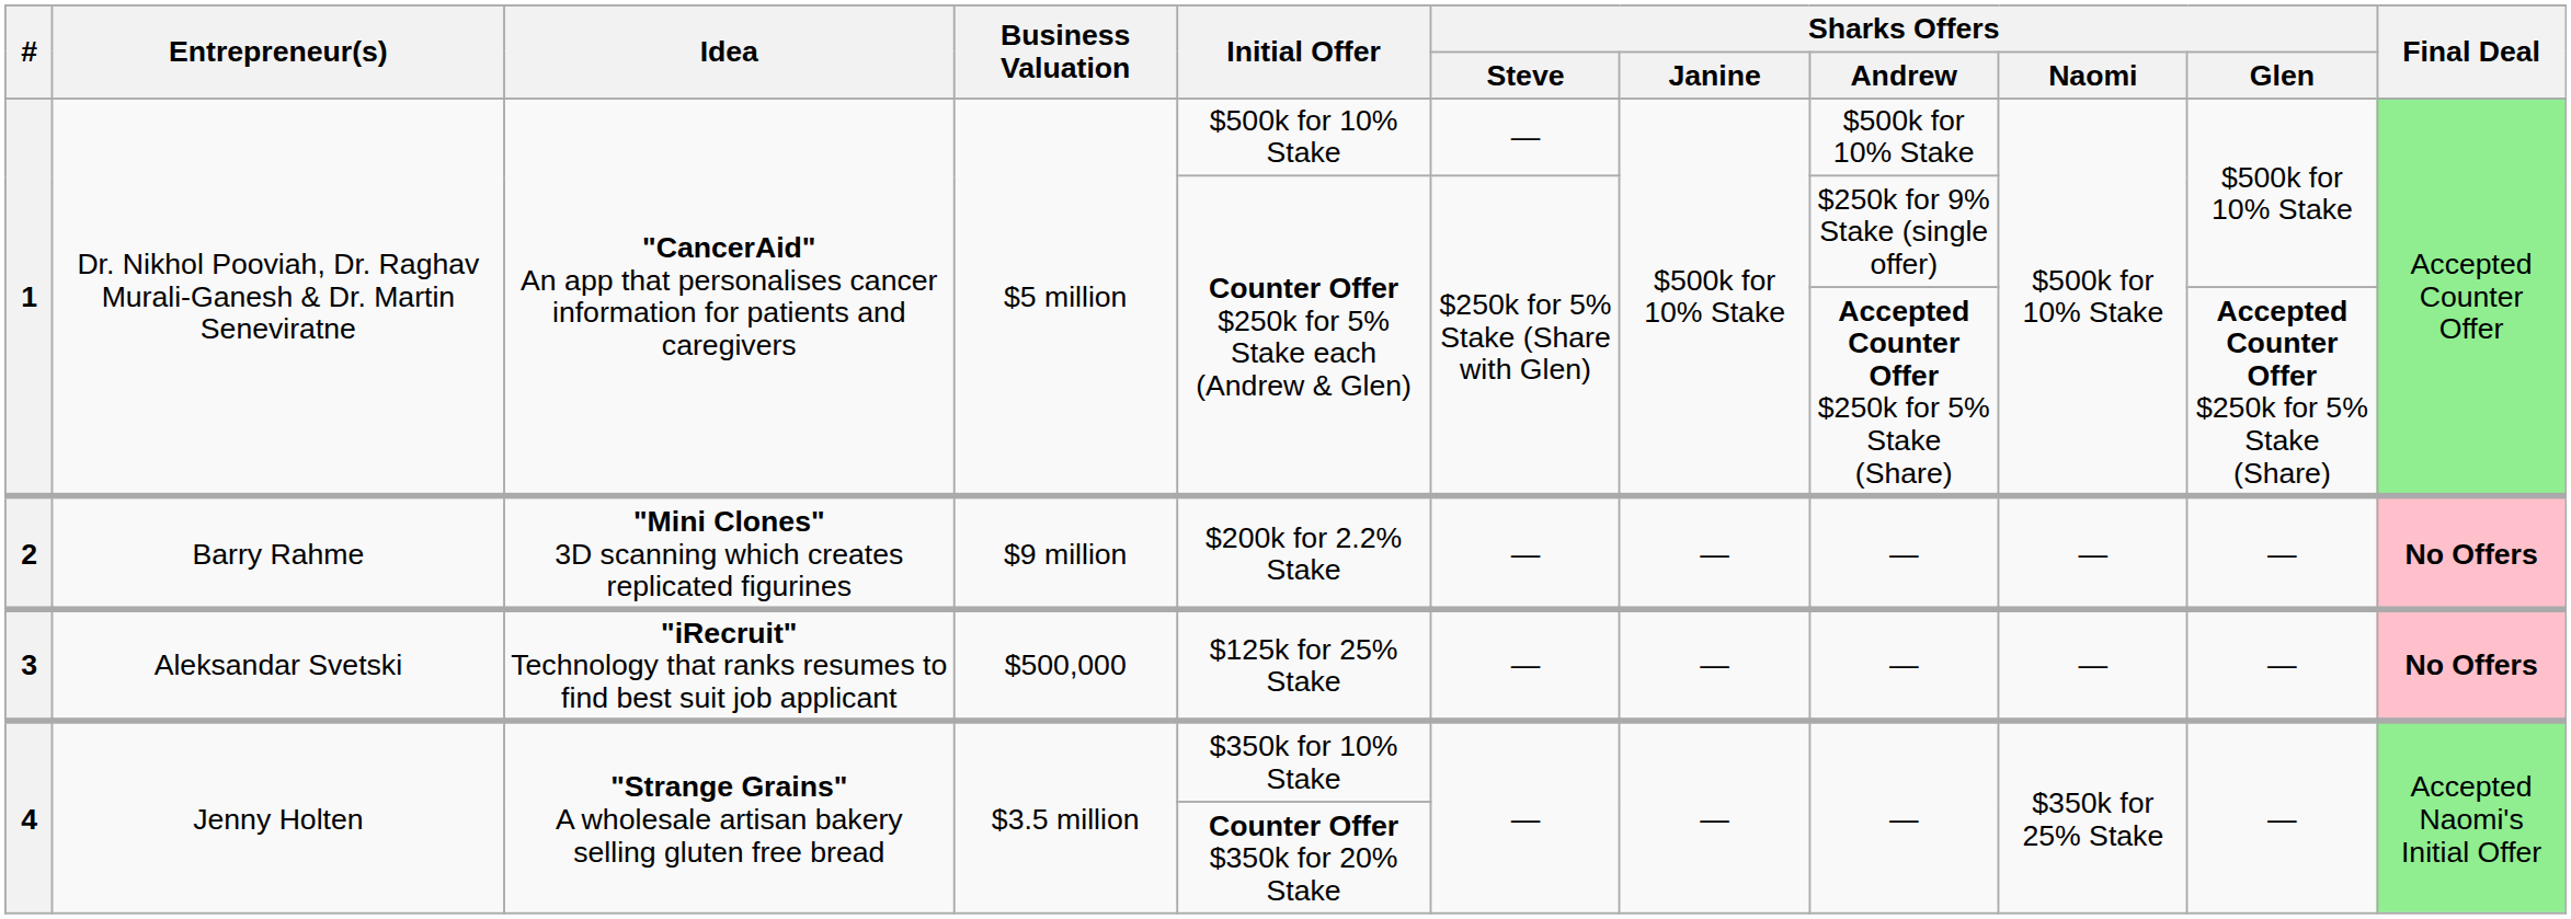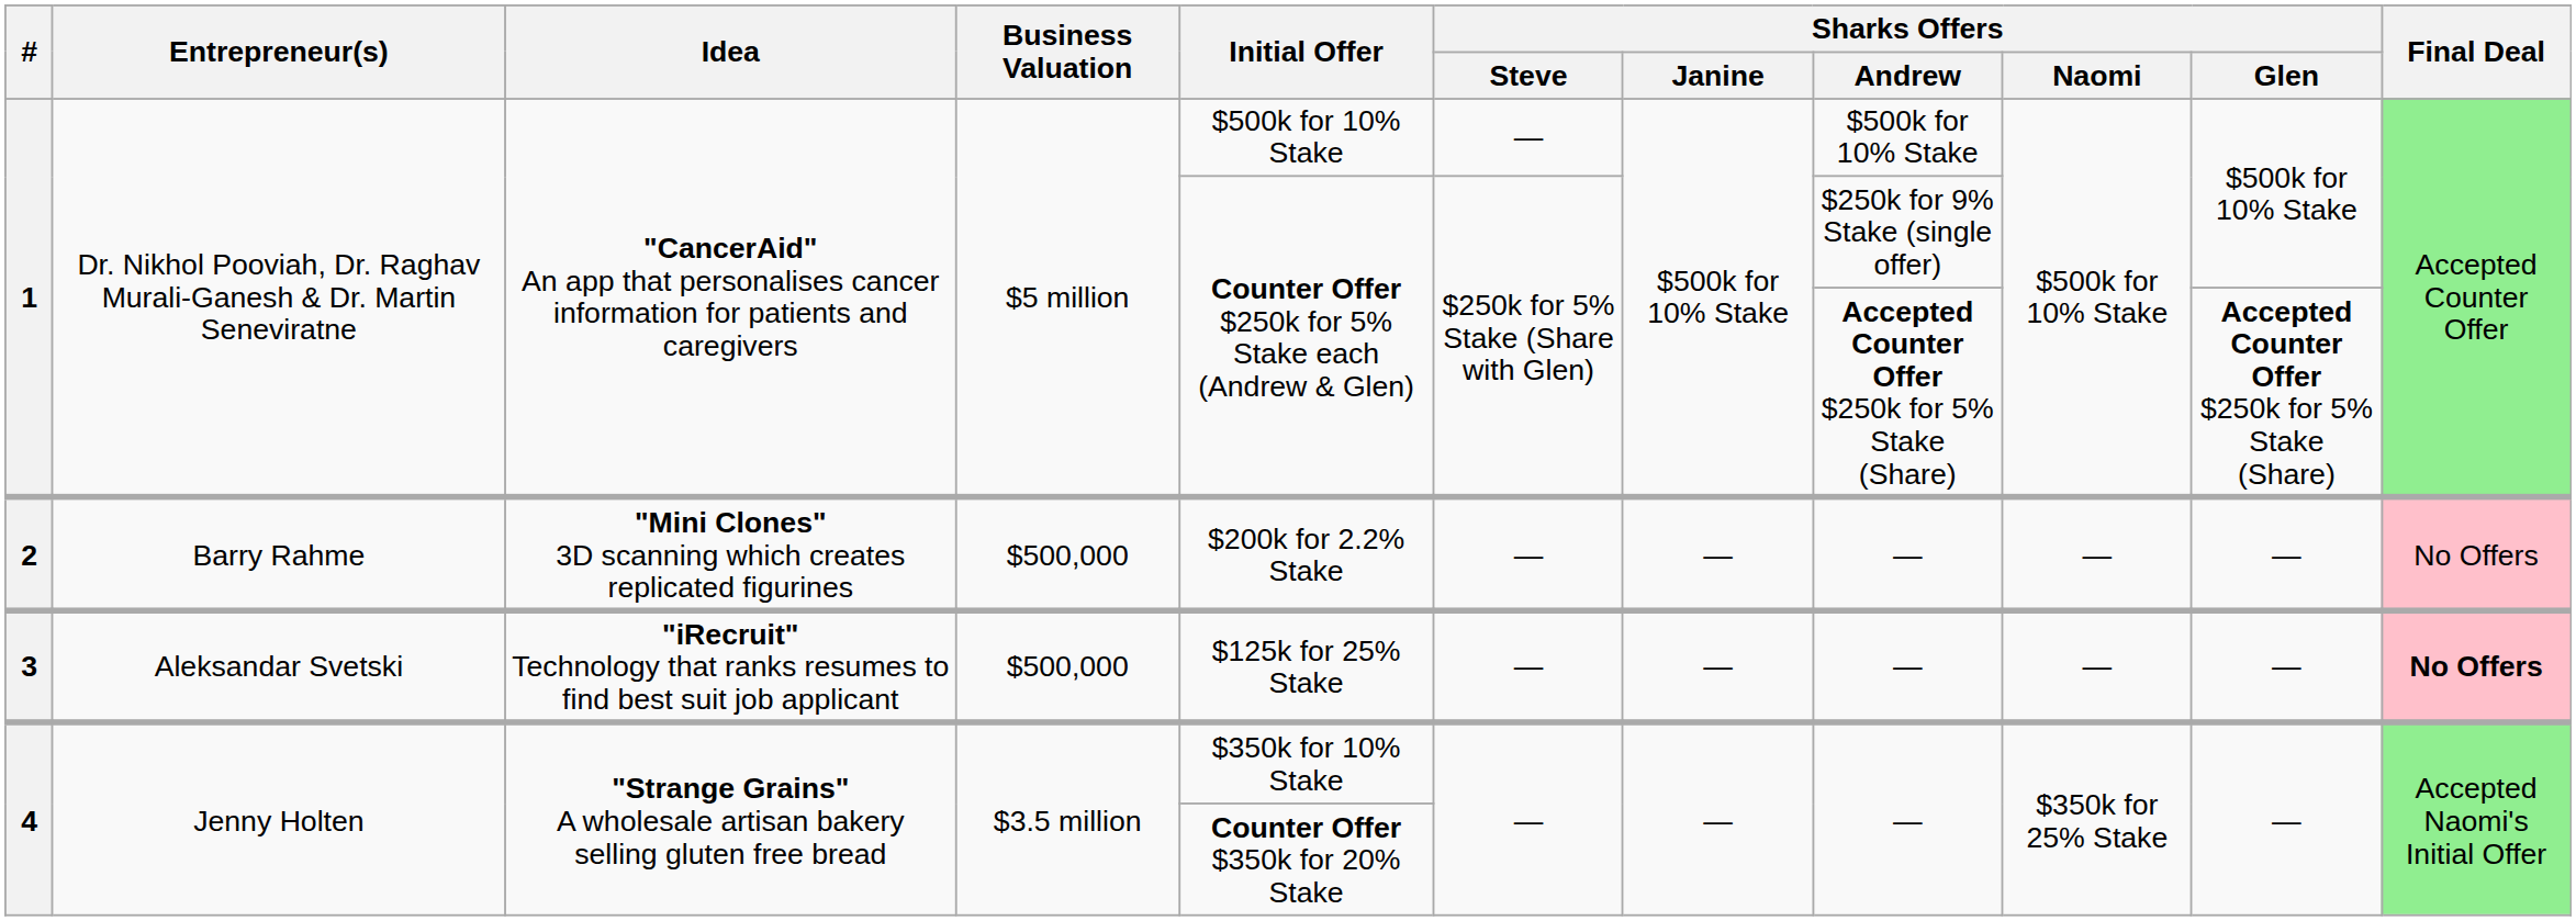2 | Business Valuation: $9 million -> $500,000
2 | Final Deal: bold -> normal
